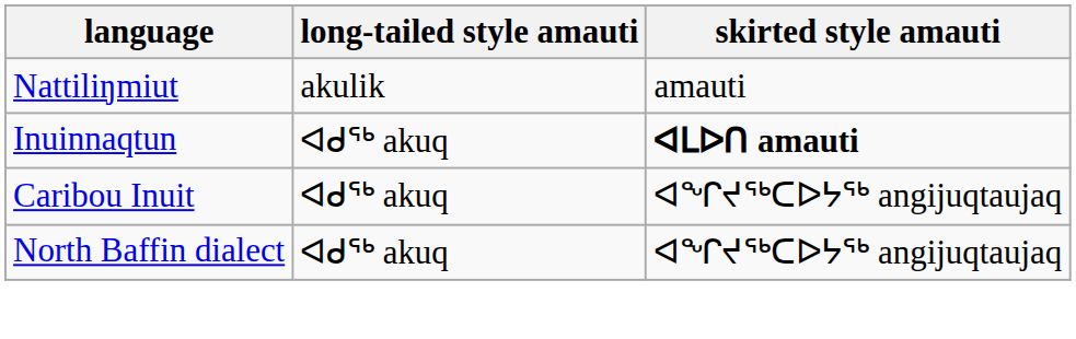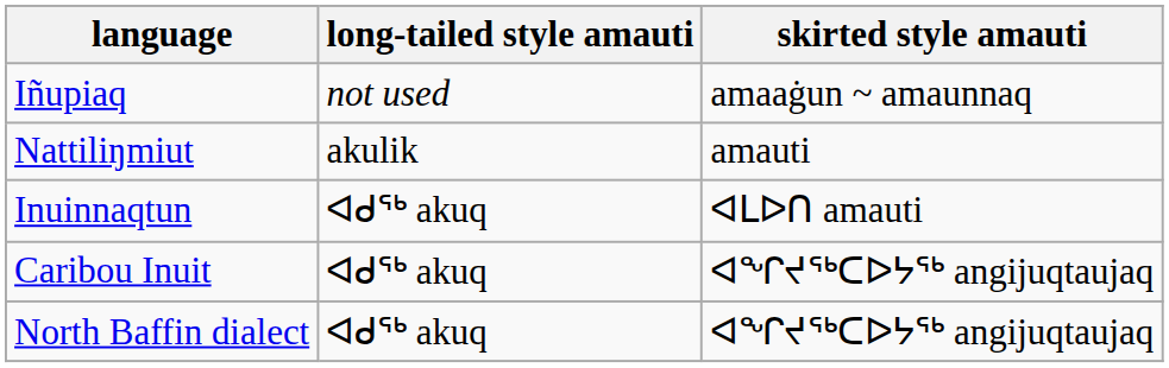+ row: Iñupiaq | not used | amaaġun ~ amaunnaq
Inuinnaqtun | skirted style amauti: bold -> normal
